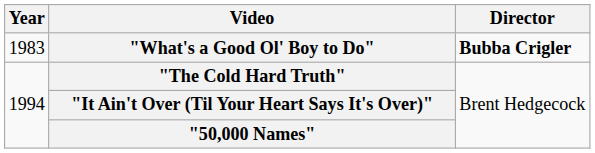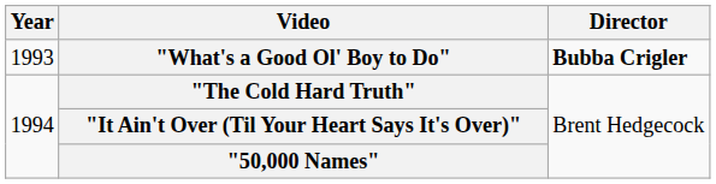"What's a Good Ol' Boy to Do" | Year: 1983 -> 1993
